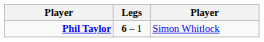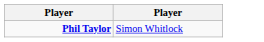- column: Legs | 6 – 1
